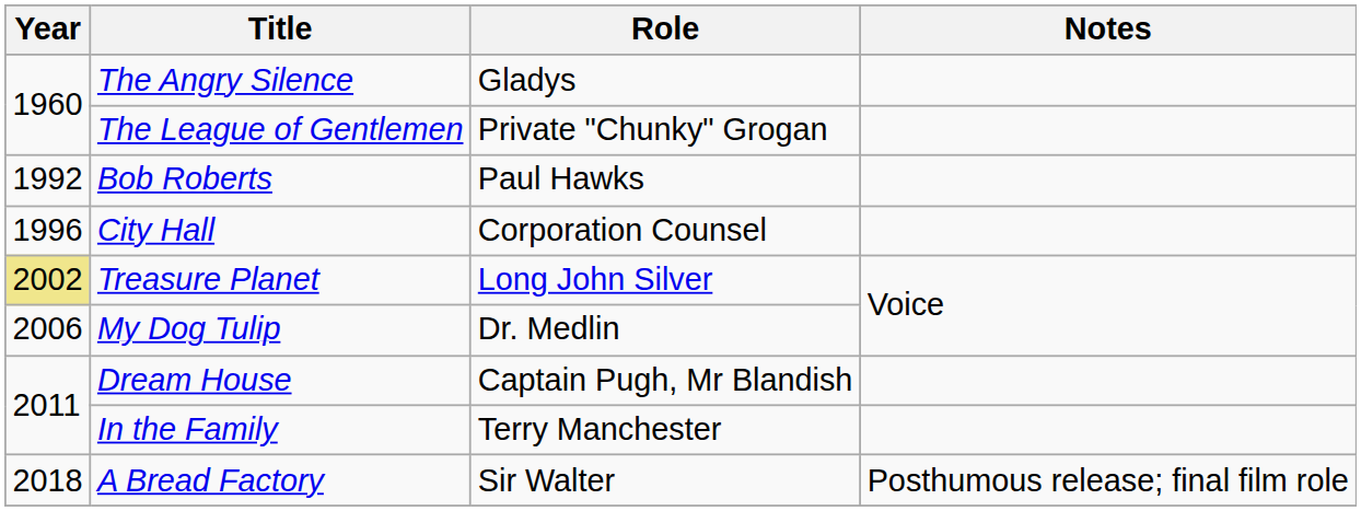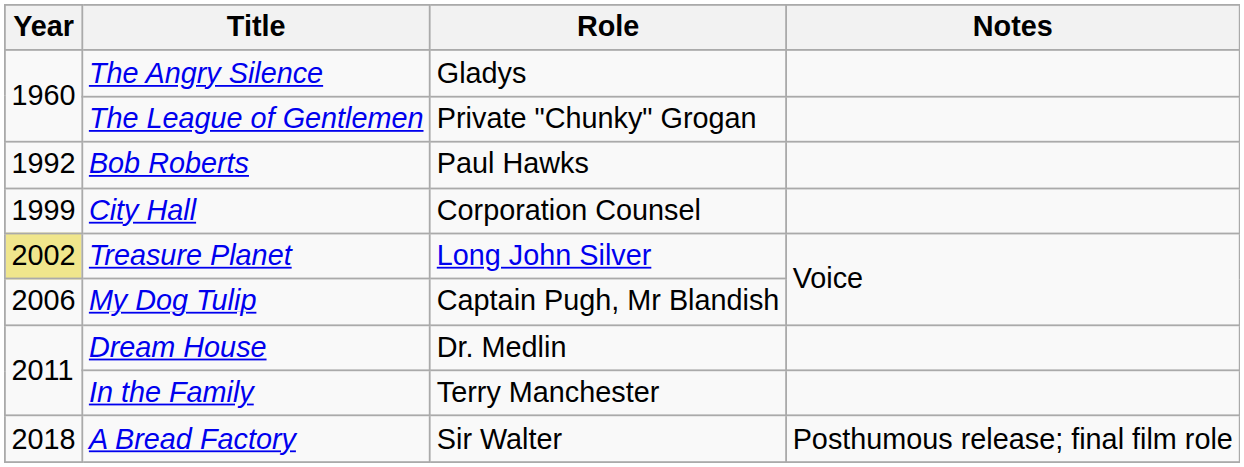City Hall | Year: 1996 -> 1999
My Dog Tulip | Role: Dr. Medlin -> Captain Pugh, Mr Blandish
Dream House | Role: Captain Pugh, Mr Blandish -> Dr. Medlin
